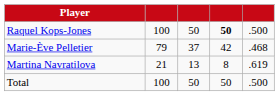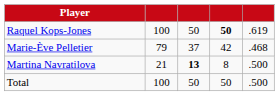Raquel Kops-Jones | column 5: .500 -> .619
Martina Navratilova | column 3: normal -> bold
Martina Navratilova | column 5: .619 -> .500
